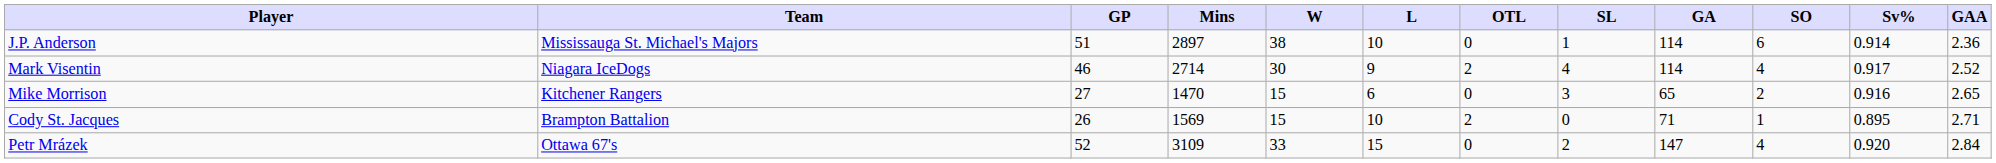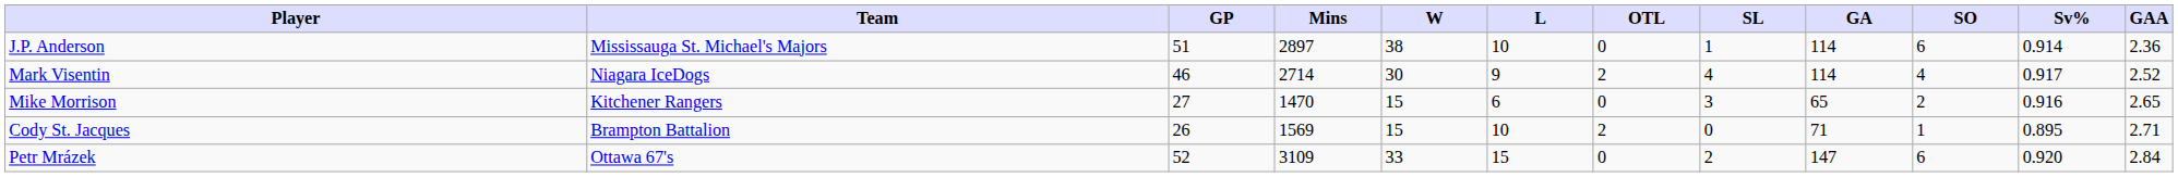Petr Mrázek | SO: 4 -> 6
